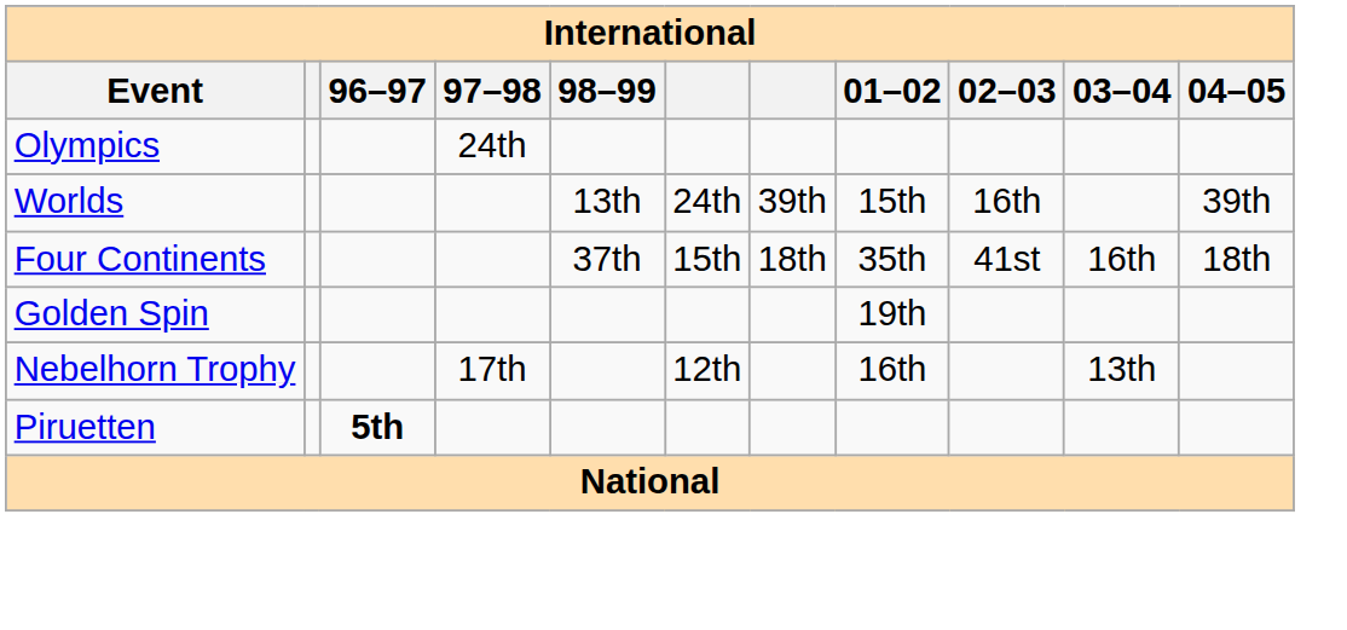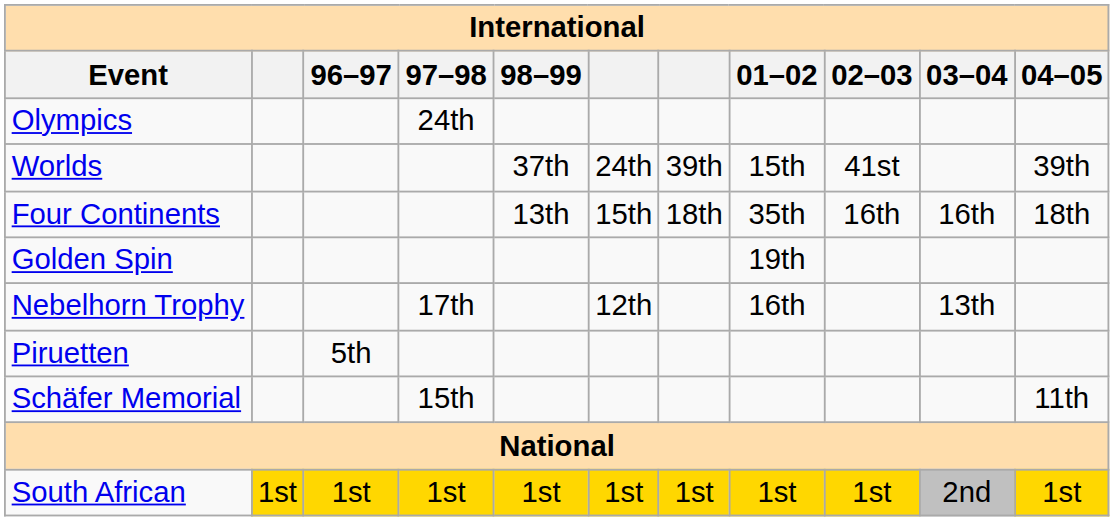Worlds | 98–99: 13th -> 37th
Worlds | 02–03: 16th -> 41st
Four Continents | 98–99: 37th -> 13th
Four Continents | 02–03: 41st -> 16th
Piruetten | 96–97: bold -> normal
+ row: Schäfer Memorial | 15th | 11th
+ row: South African | 1st | 1st | 1st | 1st | 1st | 1st | 1st | 1st | 2nd | 1st
